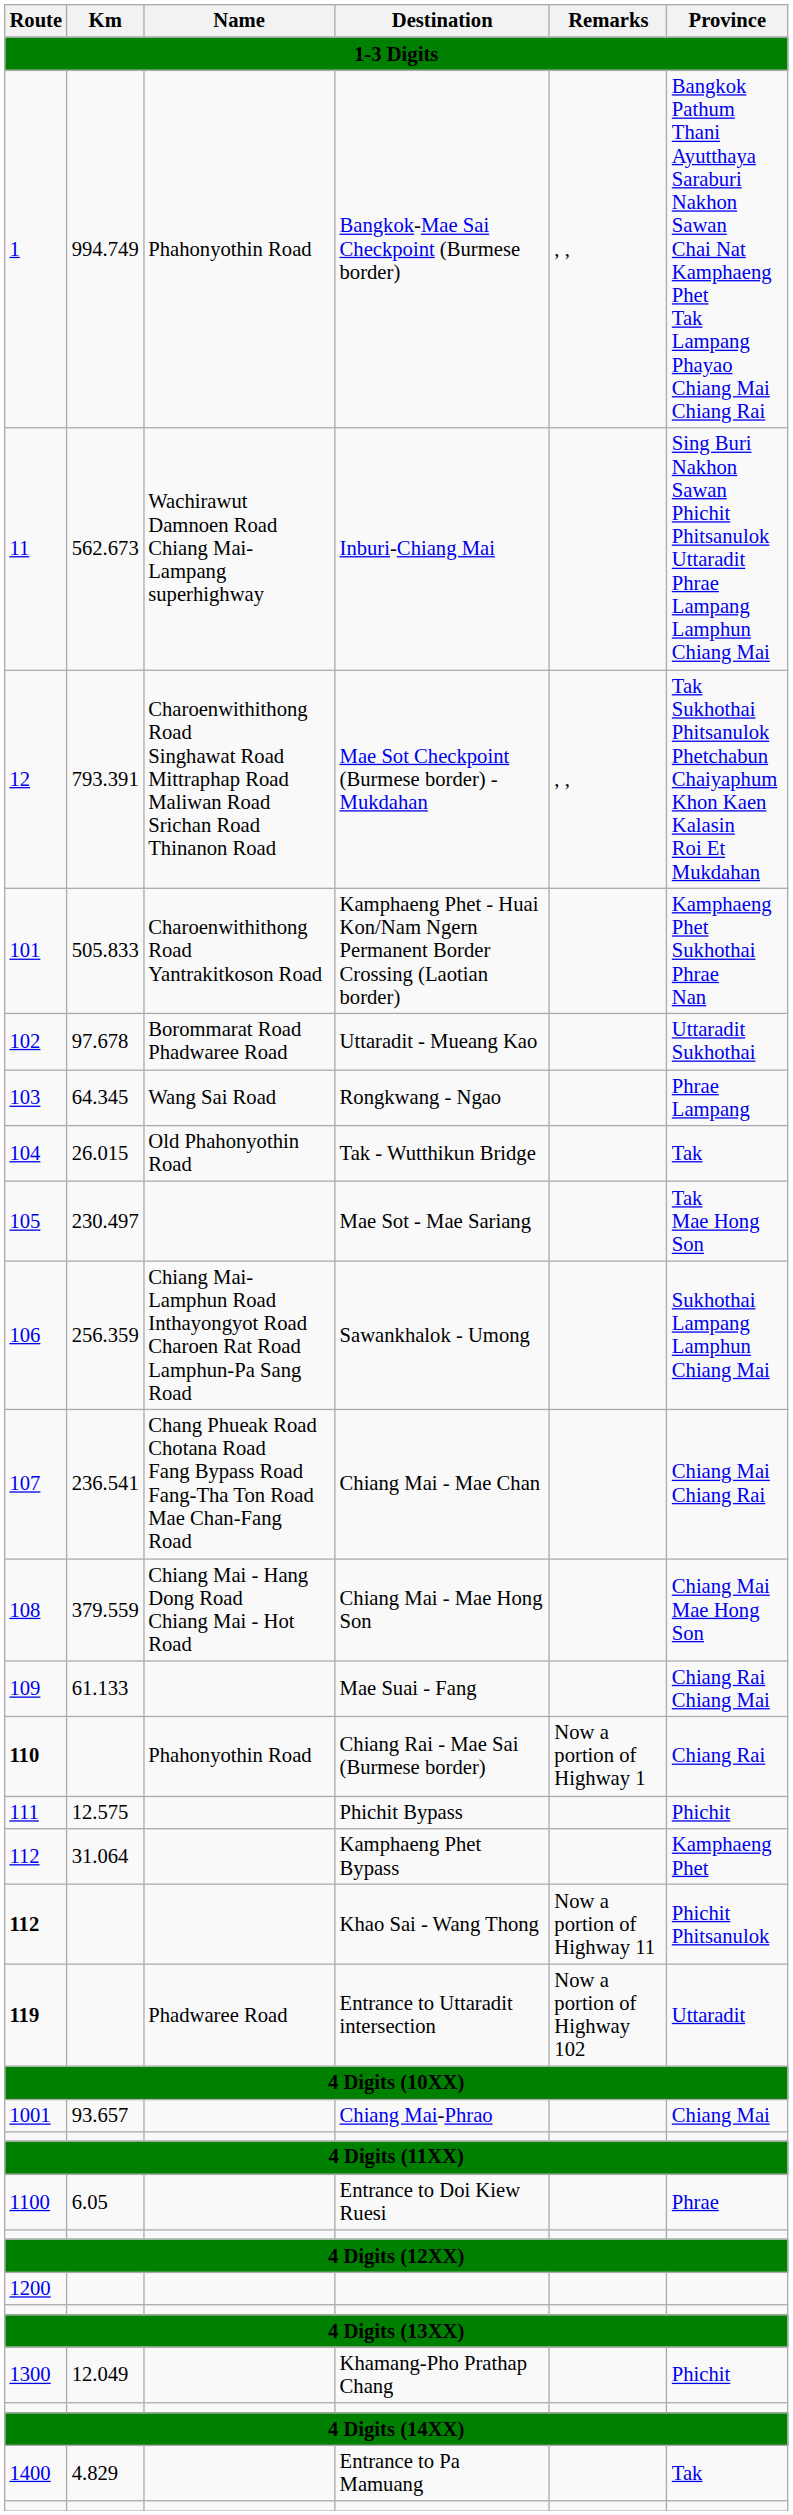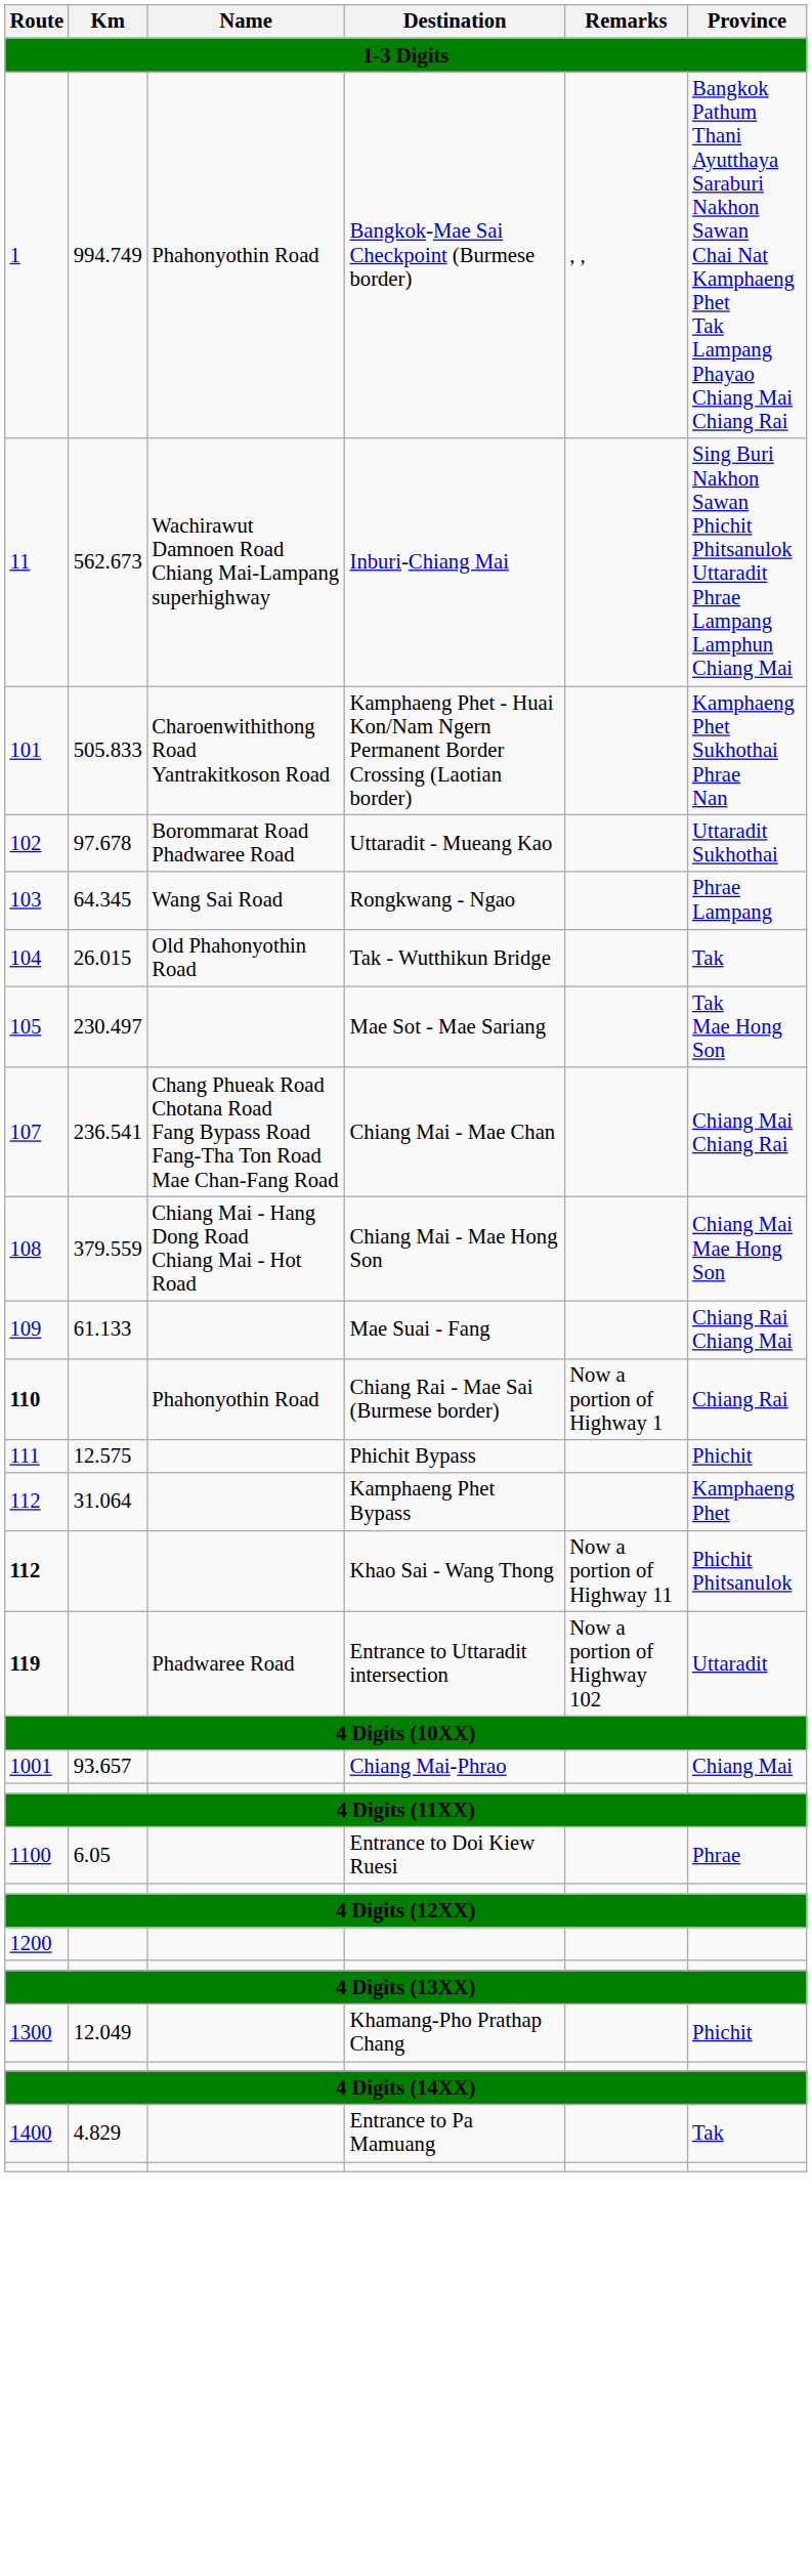- row: 12 | 793.391 | Charoenwithithong Road Singhawat Road Mittraphap Road Maliwan Road Srichan Road Thinanon Road | Mae Sot Checkpoint (Burmese border) -Mukdahan | , , | Tak Sukhothai Phitsanulok Phetchabun Chaiyaphum Khon Kaen Kalasin Roi Et Mukdahan
- row: 106 | 256.359 | Chiang Mai-Lamphun Road Inthayongyot Road Charoen Rat Road Lamphun-Pa Sang Road | Sawankhalok - Umong | Sukhothai Lampang Lamphun Chiang Mai
